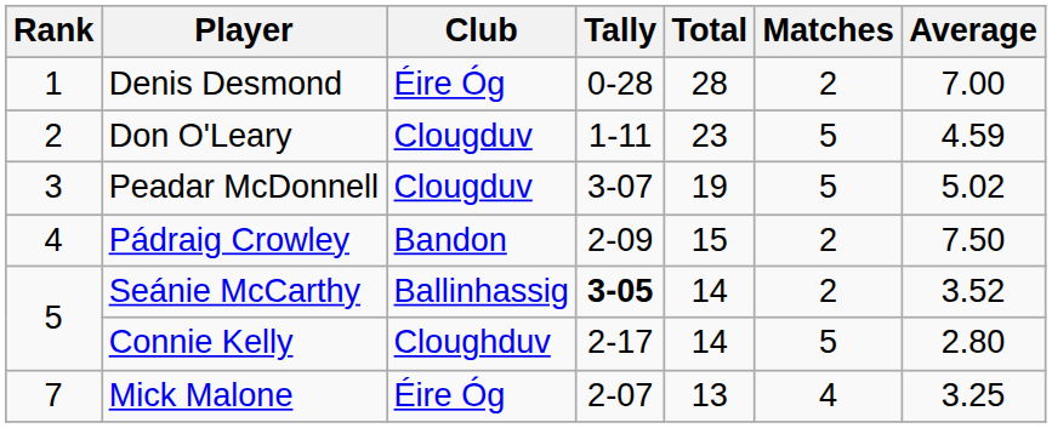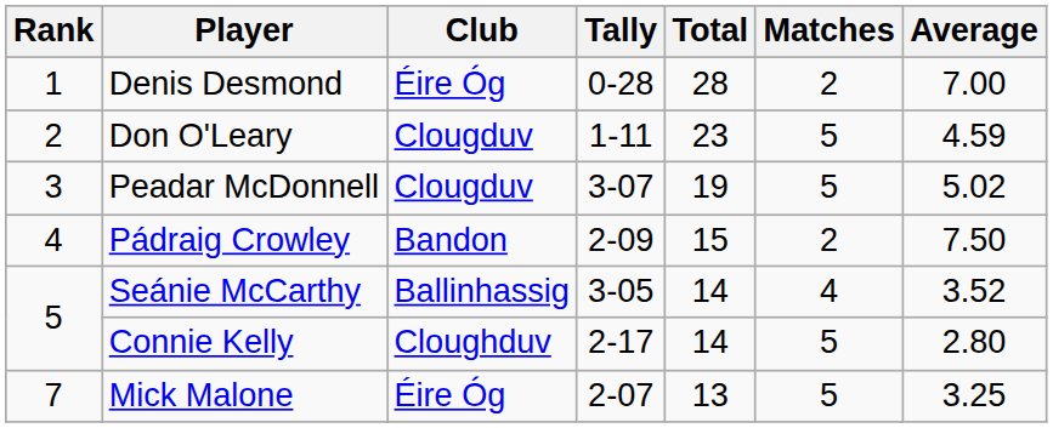Seánie McCarthy | Tally: bold -> normal
Seánie McCarthy | Matches: 2 -> 4
Mick Malone | Matches: 4 -> 5
